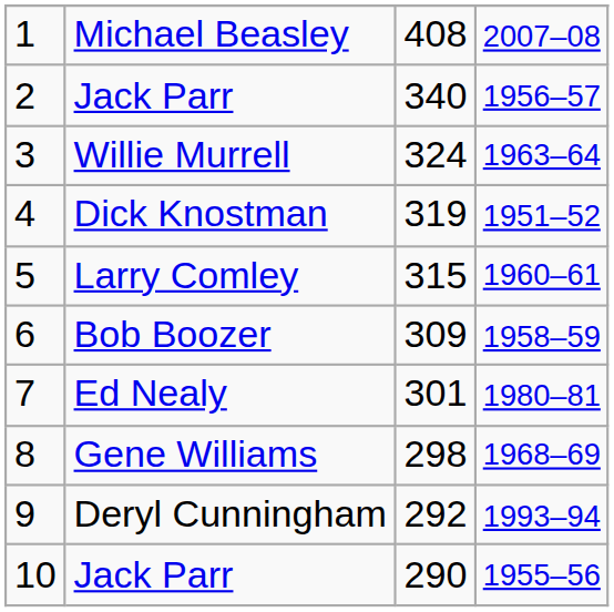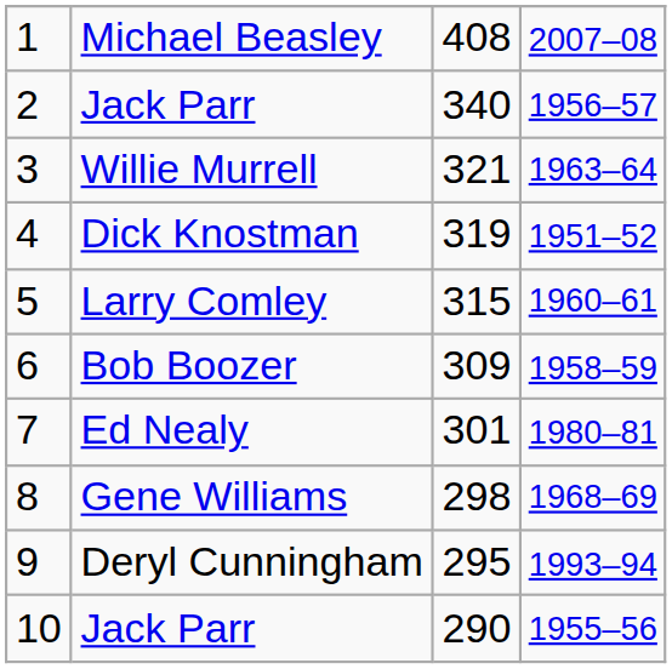Willie Murrell | column 3: 324 -> 321
Deryl Cunningham | column 3: 292 -> 295
